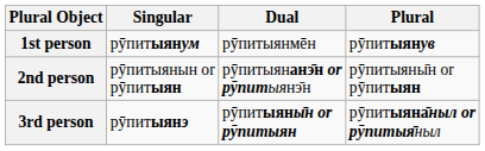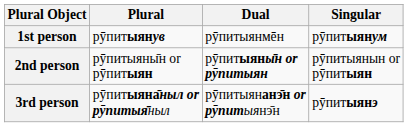columns swapped: Singular <-> Plural
2nd person | Dual: рӯпитыянанэ̄н or рӯпитыянэ̄н -> рӯпитыяны̄н or рӯпитыян
3rd person | Dual: рӯпитыяны̄н or рӯпитыян -> рӯпитыянанэ̄н or рӯпитыянэ̄н
